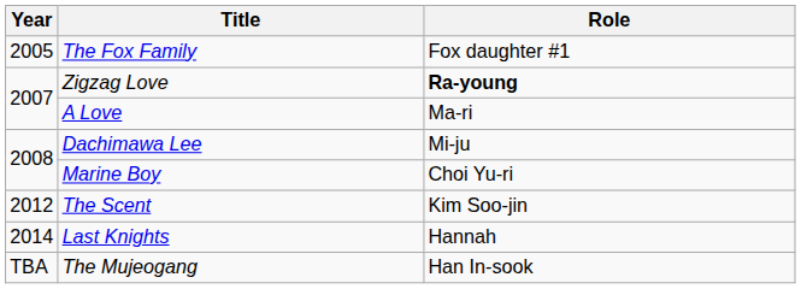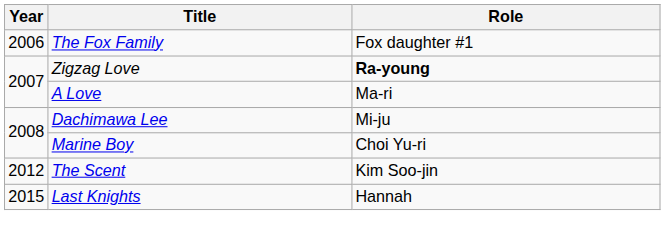The Fox Family | Year: 2005 -> 2006
Last Knights | Year: 2014 -> 2015
- row: TBA | The Mujeogang | Han In-sook
